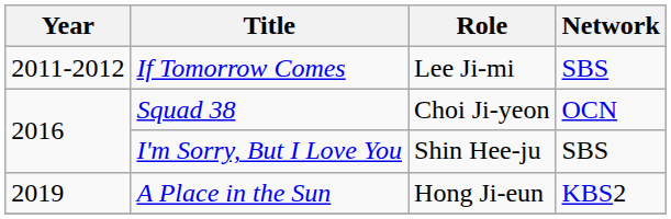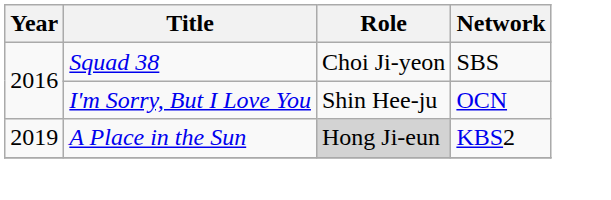- row: 2011-2012 | If Tomorrow Comes | Lee Ji-mi | SBS
Squad 38 | Network: OCN -> SBS
I'm Sorry, But I Love You | Network: SBS -> OCN
A Place in the Sun | Role: no background -> lightgrey background
